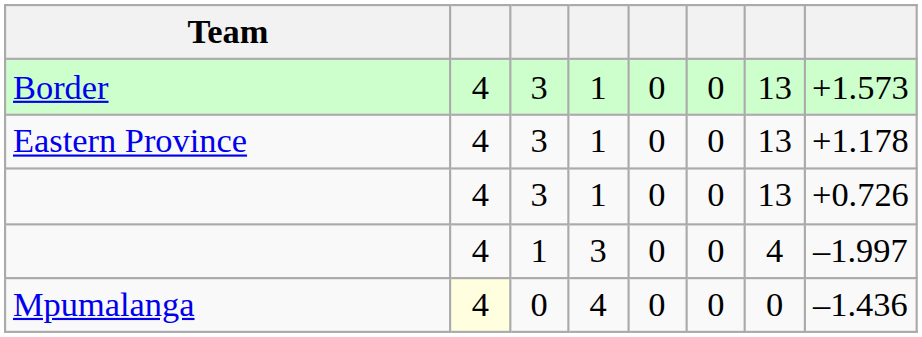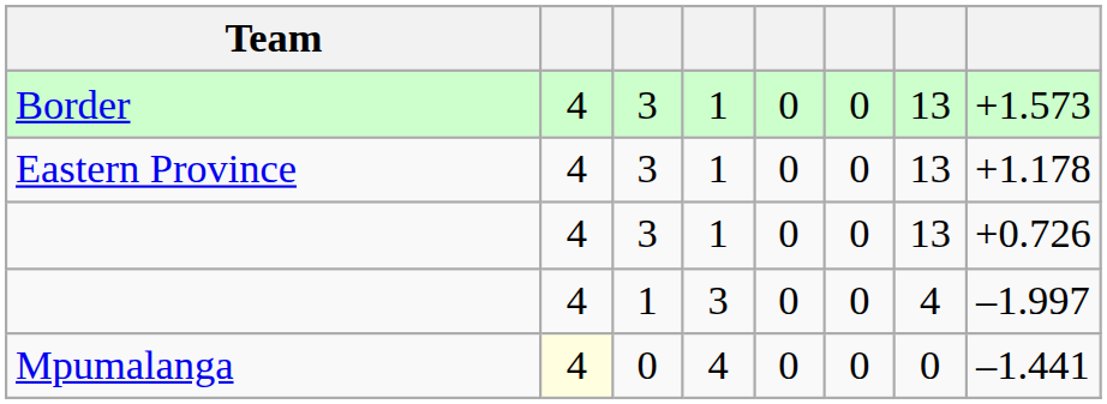Mpumalanga | column 8: –1.436 -> –1.441
